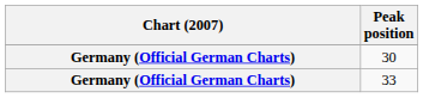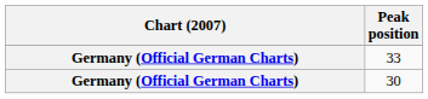rows swapped: 33 <-> 30
